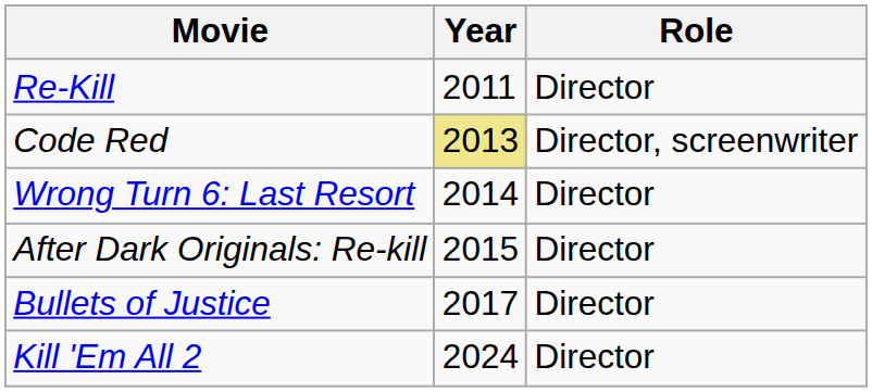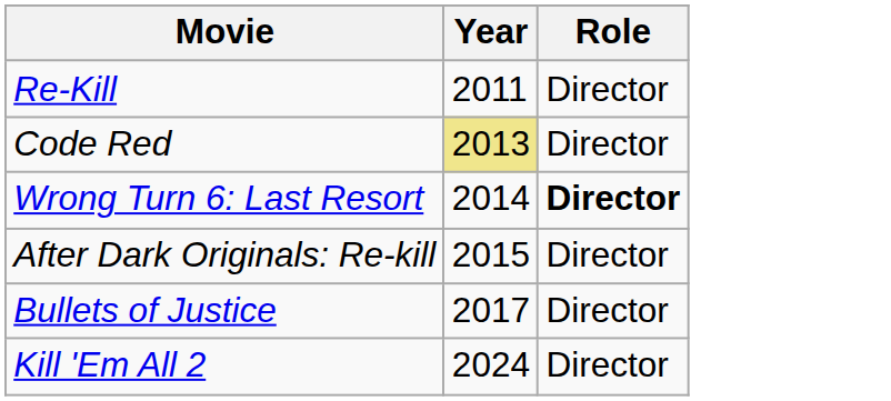Code Red | Role: Director, screenwriter -> Director
Wrong Turn 6: Last Resort | Role: normal -> bold
